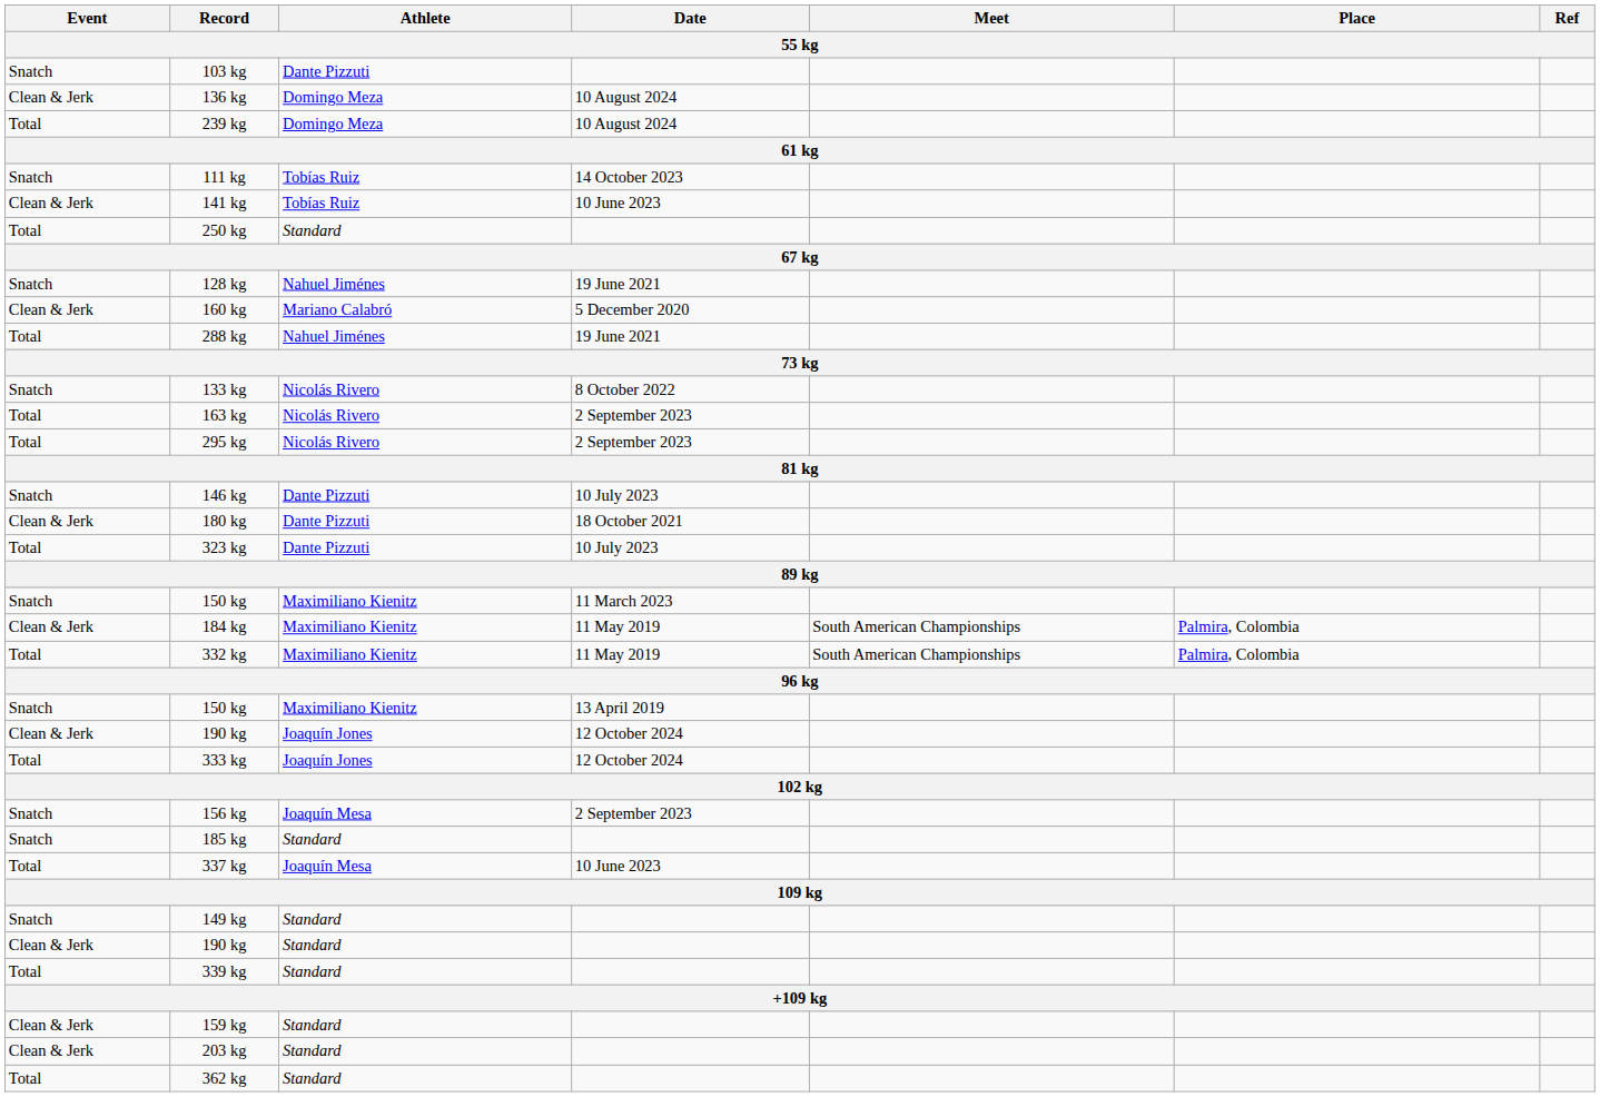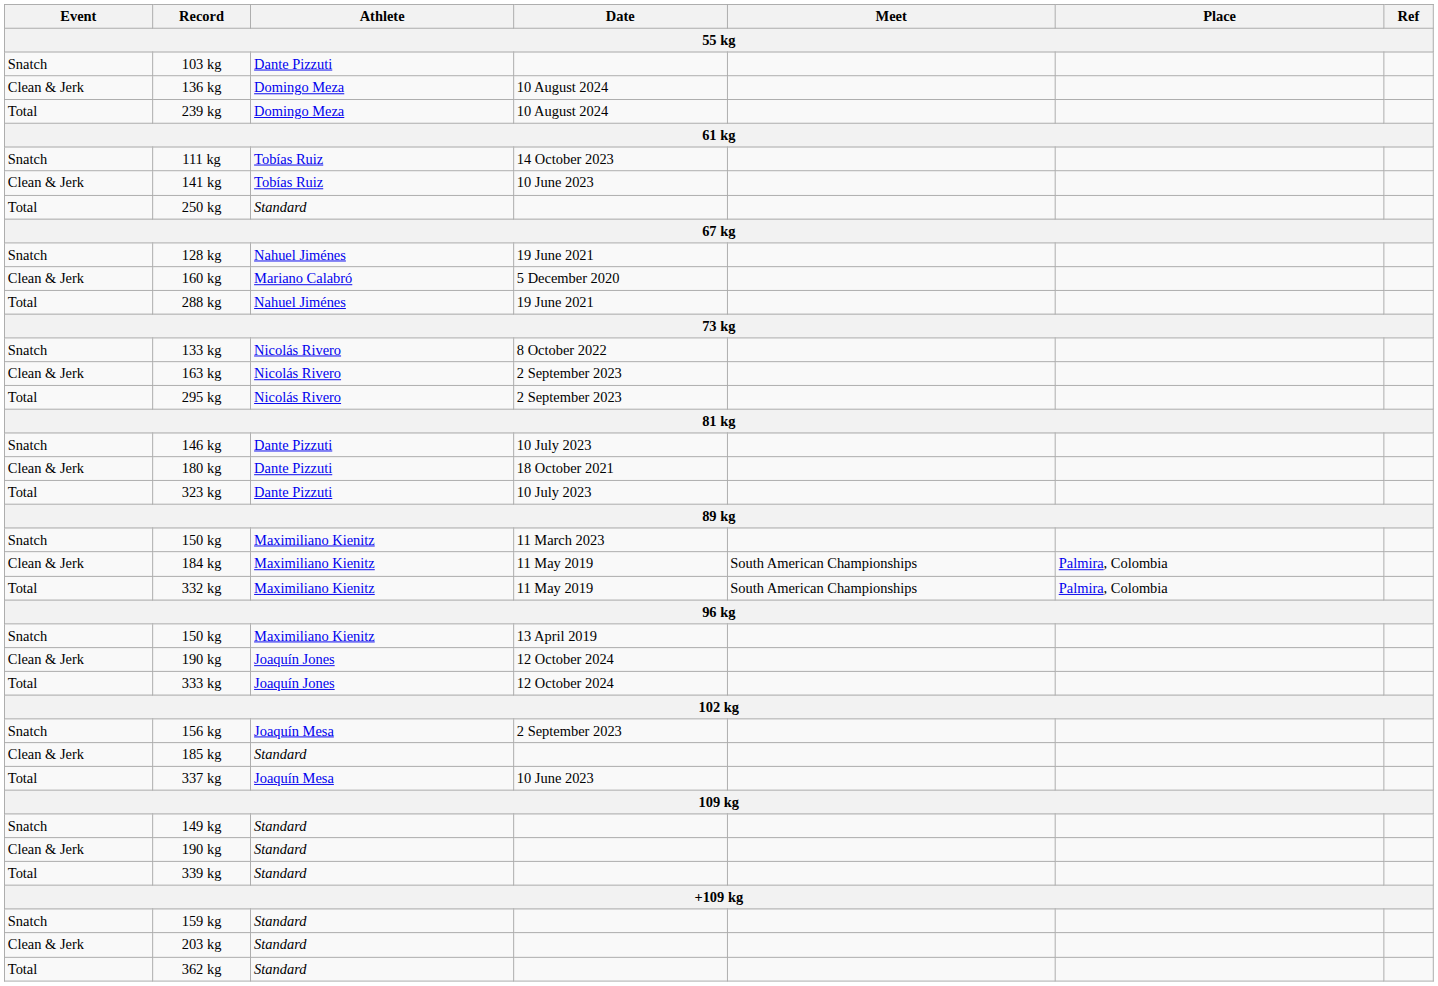163 kg | Event: Total -> Clean & Jerk
185 kg | Event: Snatch -> Clean & Jerk
159 kg | Event: Clean & Jerk -> Snatch
